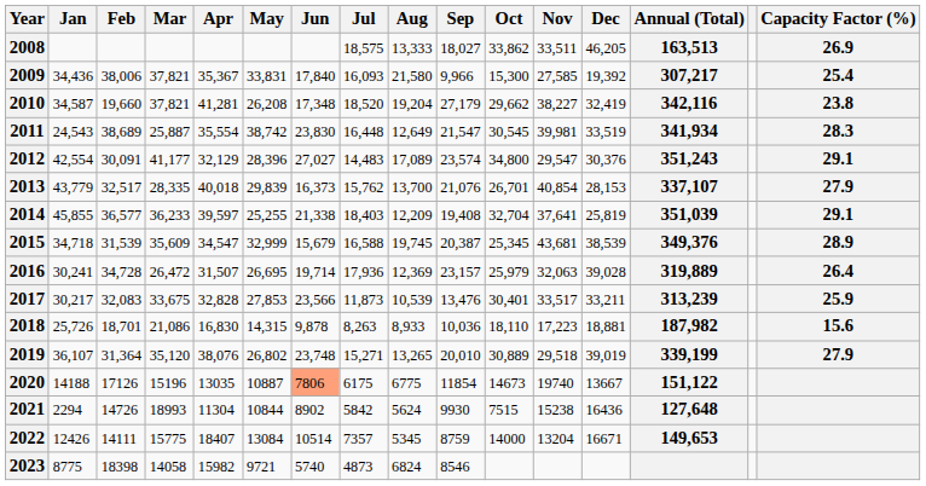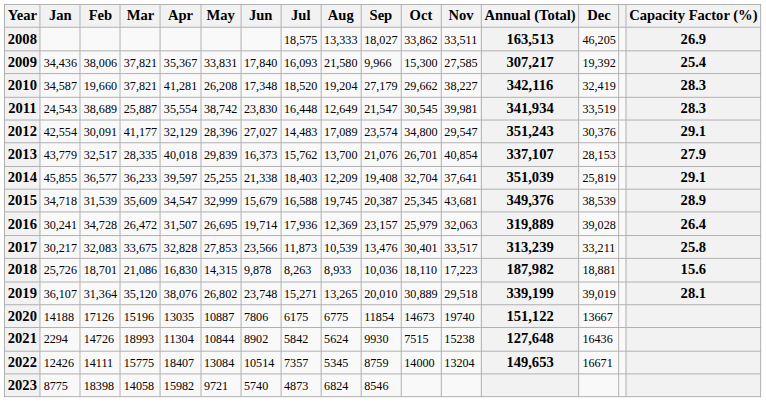columns swapped: Dec <-> Annual (Total)
2010 | Capacity Factor (%): 23.8 -> 28.3
2017 | Capacity Factor (%): 25.9 -> 25.8
2019 | Capacity Factor (%): 27.9 -> 28.1
2020 | Jun: lightsalmon background -> no background
